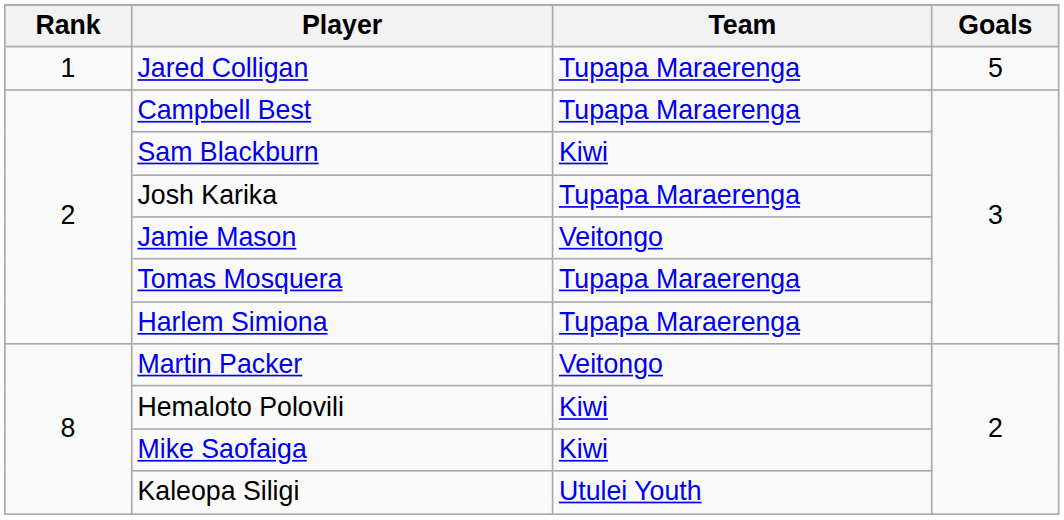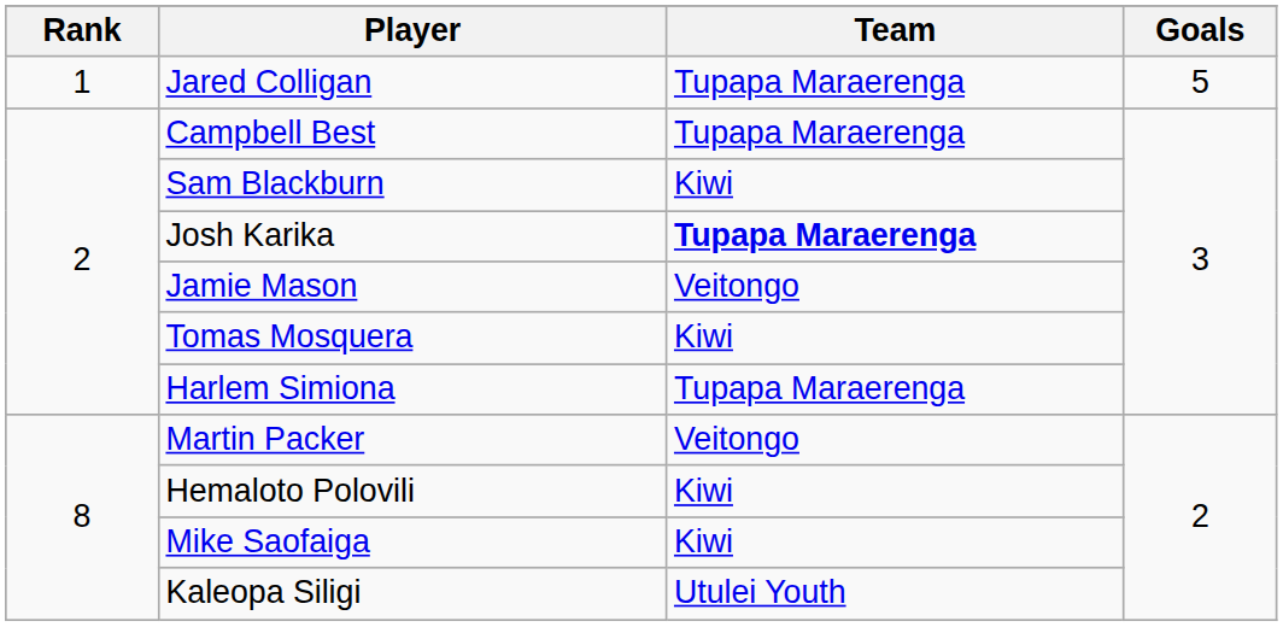Josh Karika | Team: normal -> bold
Tomas Mosquera | Team: Tupapa Maraerenga -> Kiwi
